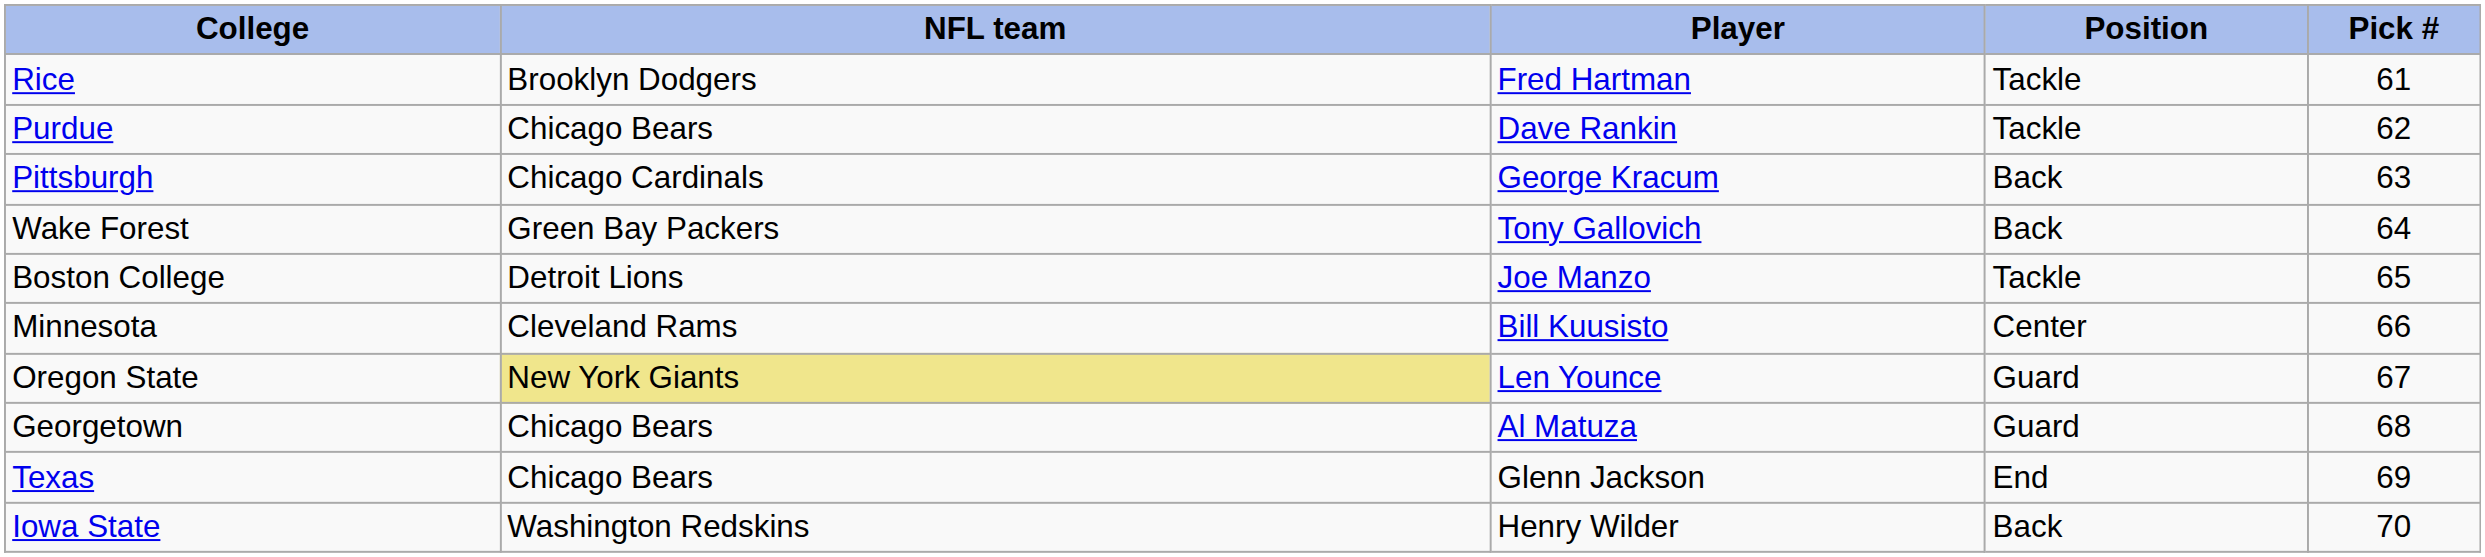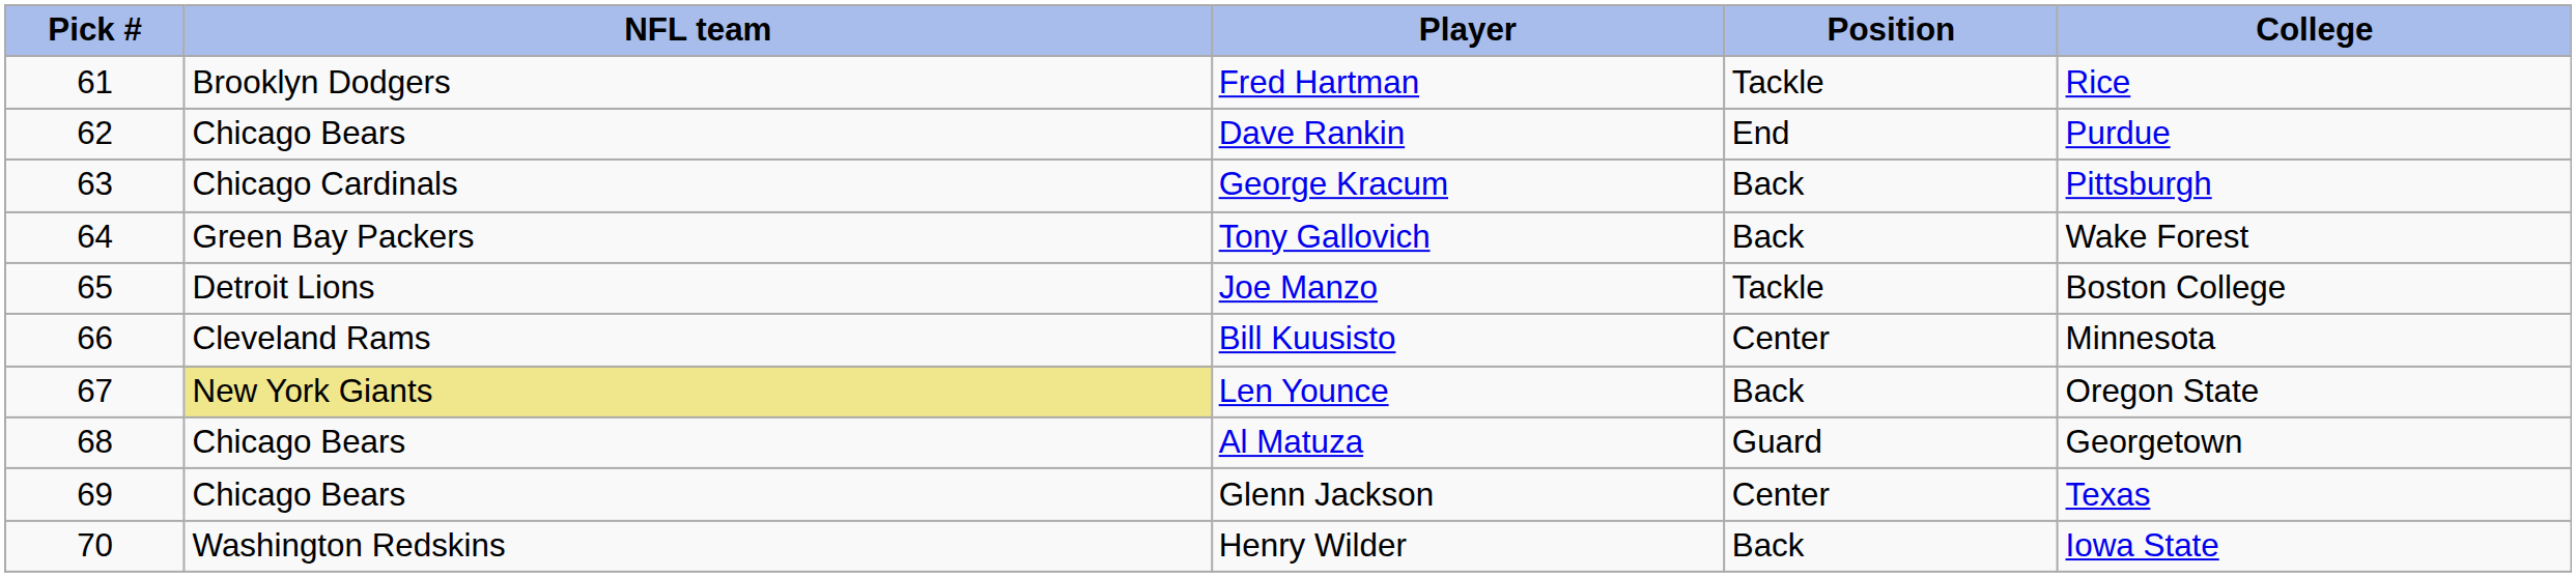columns swapped: Pick # <-> College
Dave Rankin | Position: Tackle -> End
Len Younce | Position: Guard -> Back
Glenn Jackson | Position: End -> Center
